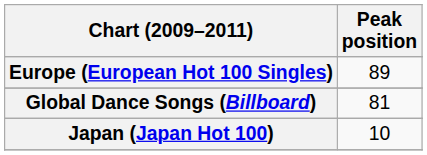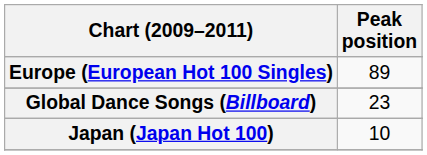Global Dance Songs (Billboard) | Peak position: 81 -> 23
